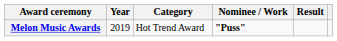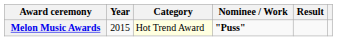Melon Music Awards | Year: 2019 -> 2015
Melon Music Awards | Category: no background -> lightyellow background
